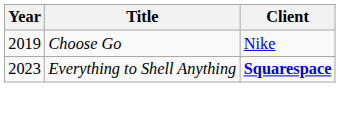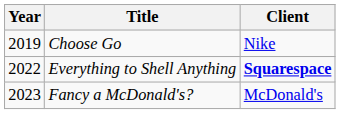Everything to Shell Anything | Year: 2023 -> 2022
+ row: 2023 | Fancy a McDonald's? | McDonald's
